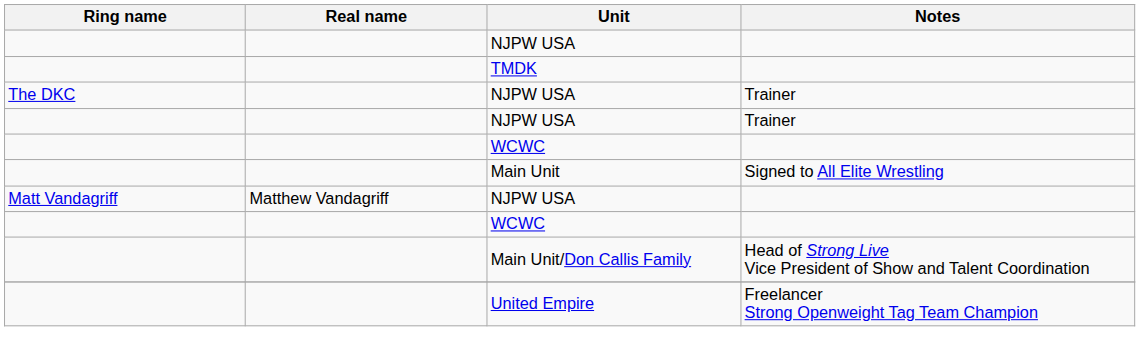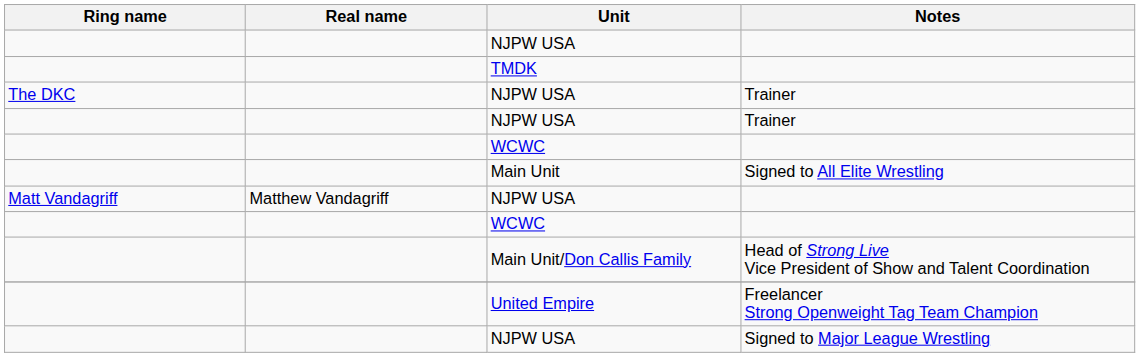+ row: NJPW USA | Signed to Major League Wrestling
